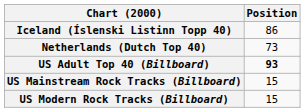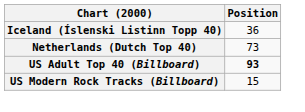Iceland (Íslenski Listinn Topp 40) | Position: 86 -> 36
- row: US Mainstream Rock Tracks (Billboard) | 15
